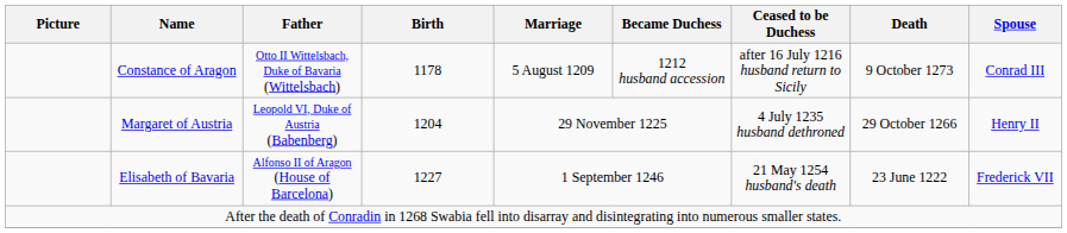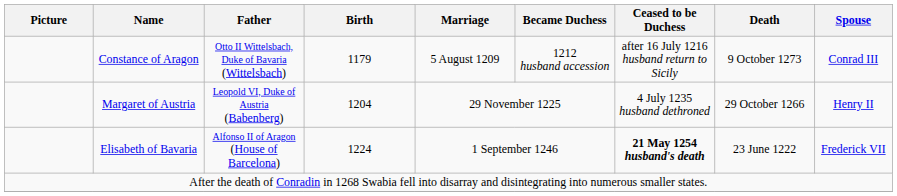Constance of Aragon | Birth: 1178 -> 1179
Elisabeth of Bavaria | Birth: 1227 -> 1224
Elisabeth of Bavaria | Ceased to be Duchess: normal -> bold
